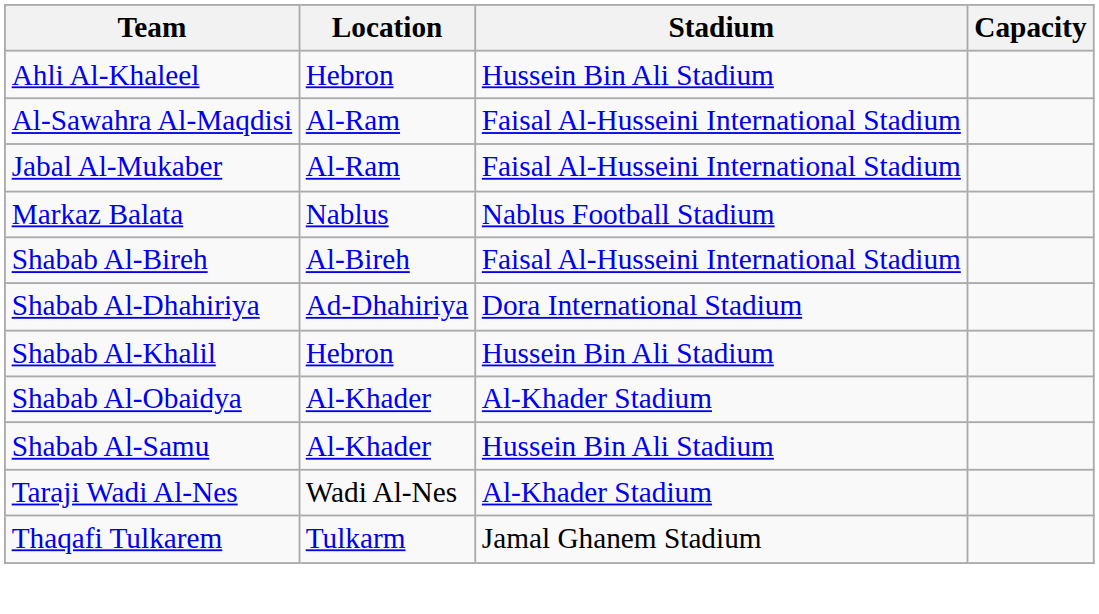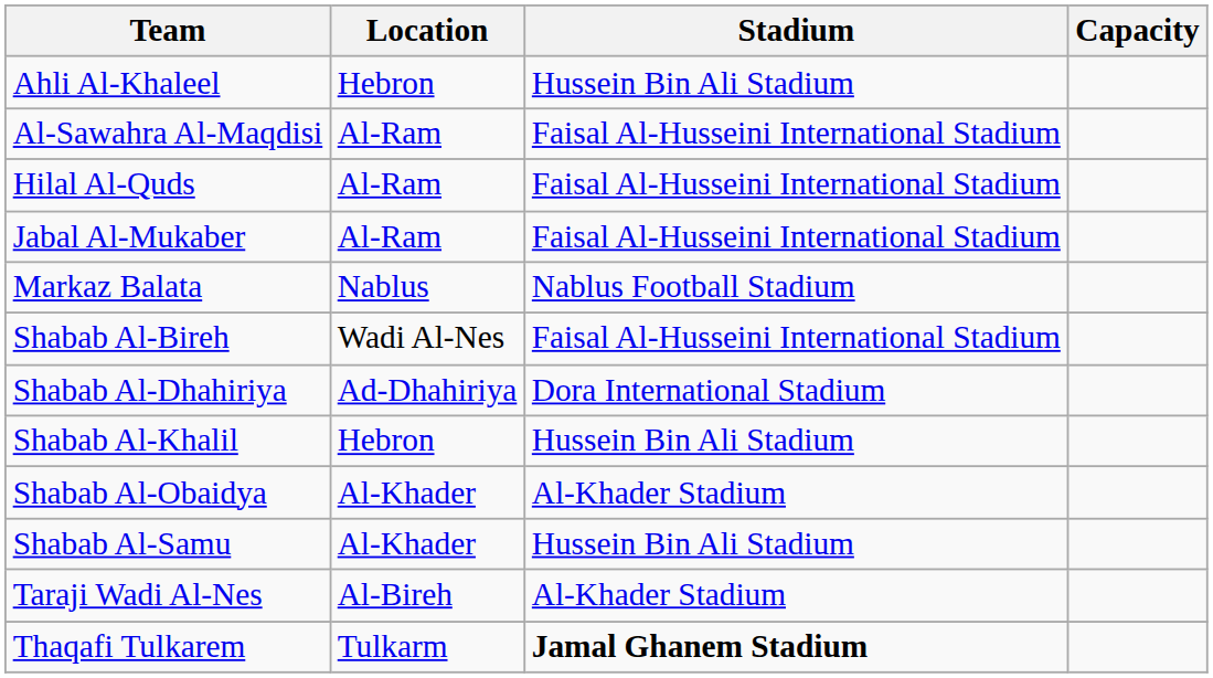+ row: Hilal Al-Quds | Al-Ram | Faisal Al-Husseini International Stadium
Shabab Al-Bireh | Location: Al-Bireh -> Wadi Al-Nes
Taraji Wadi Al-Nes | Location: Wadi Al-Nes -> Al-Bireh
Thaqafi Tulkarem | Stadium: normal -> bold
